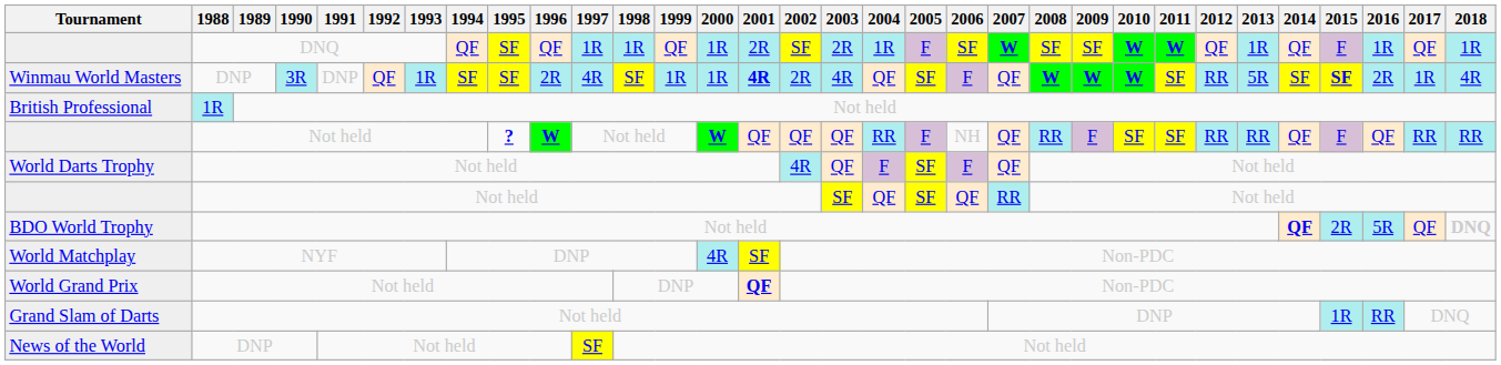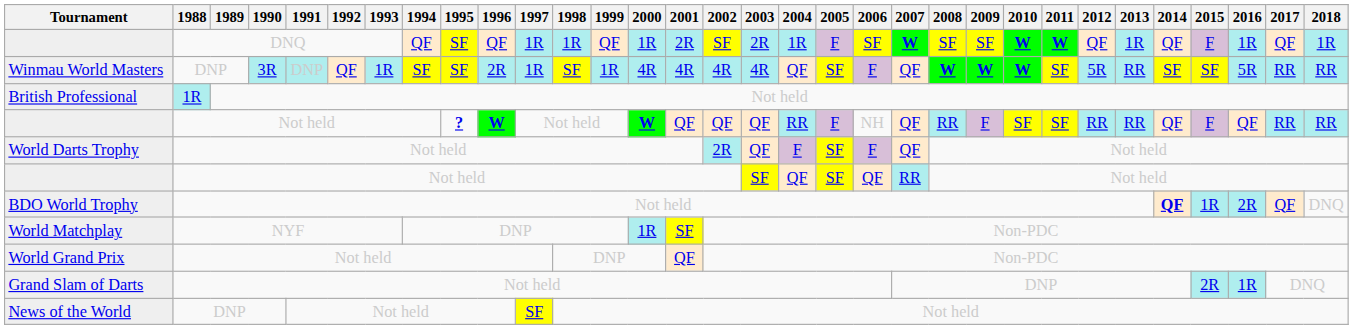Winmau World Masters | 1991: no background -> paleturquoise background
Winmau World Masters | 1997: 4R -> 1R
Winmau World Masters | 2000: 1R -> 4R
Winmau World Masters | 2001: bold -> normal
Winmau World Masters | 2002: 2R -> 4R
Winmau World Masters | 2012: RR -> 5R
Winmau World Masters | 2013: 5R -> RR
Winmau World Masters | 2015: bold -> normal
Winmau World Masters | 2016: 2R -> 5R
Winmau World Masters | 2017: 1R -> RR
Winmau World Masters | 2018: 4R -> RR
World Darts Trophy | 2002: 4R -> 2R
BDO World Trophy | 2015: 2R -> 1R
BDO World Trophy | 2016: 5R -> 2R
BDO World Trophy | 2018: bold -> normal
World Matchplay | 2000: 4R -> 1R
World Grand Prix | 2001: bold -> normal
Grand Slam of Darts | 2015: 1R -> 2R
Grand Slam of Darts | 2016: RR -> 1R
